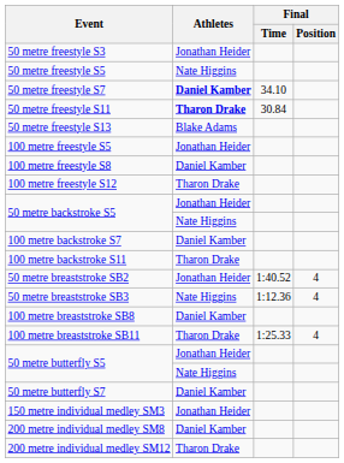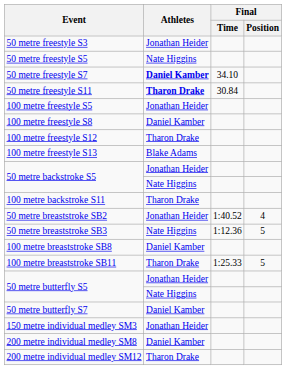- row: 50 metre freestyle S13 | Blake Adams
+ row: 100 metre freestyle S13 | Blake Adams
- row: 100 metre backstroke S7 | Daniel Kamber
50 metre breaststroke SB3 | Final / Position: 4 -> 5
100 metre breaststroke SB11 | Final / Position: 4 -> 5
